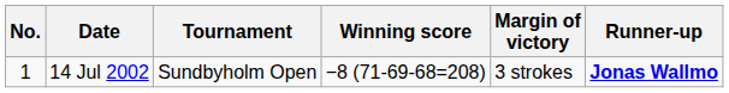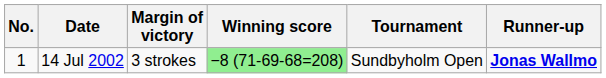columns swapped: Tournament <-> Margin of victory
14 Jul 2002 | Winning score: no background -> lightgreen background
